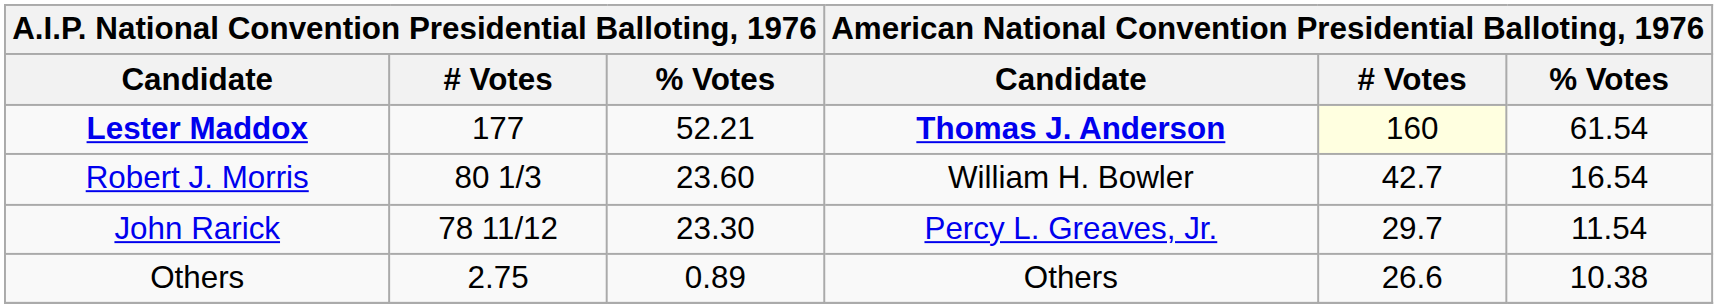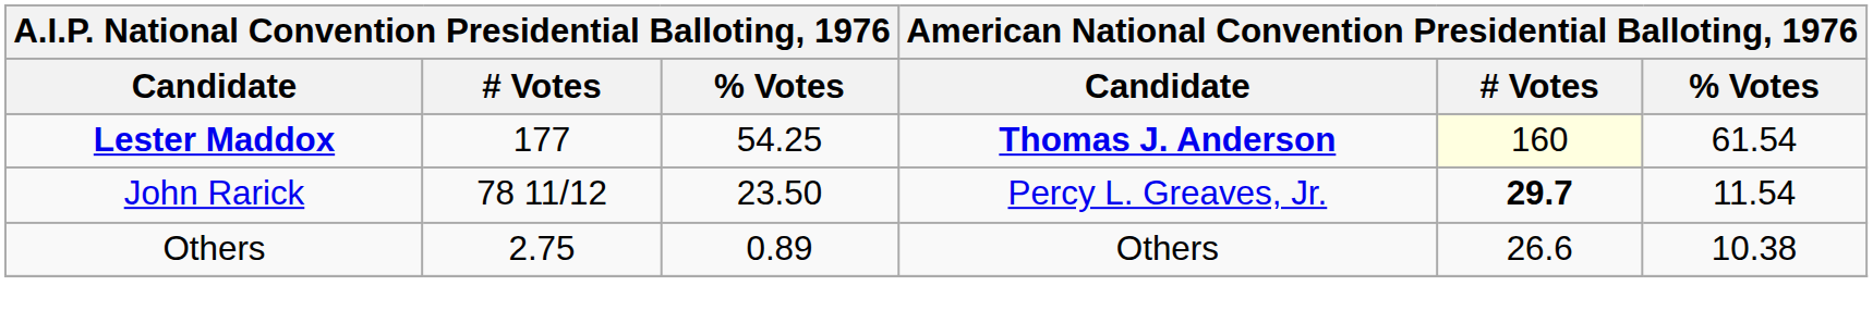Lester Maddox | column 3: 52.21 -> 54.25
- row: Robert J. Morris | 80 1/3 | 23.60 | William H. Bowler | 42.7 | 16.54
John Rarick | column 3: 23.30 -> 23.50
John Rarick | column 5: normal -> bold
